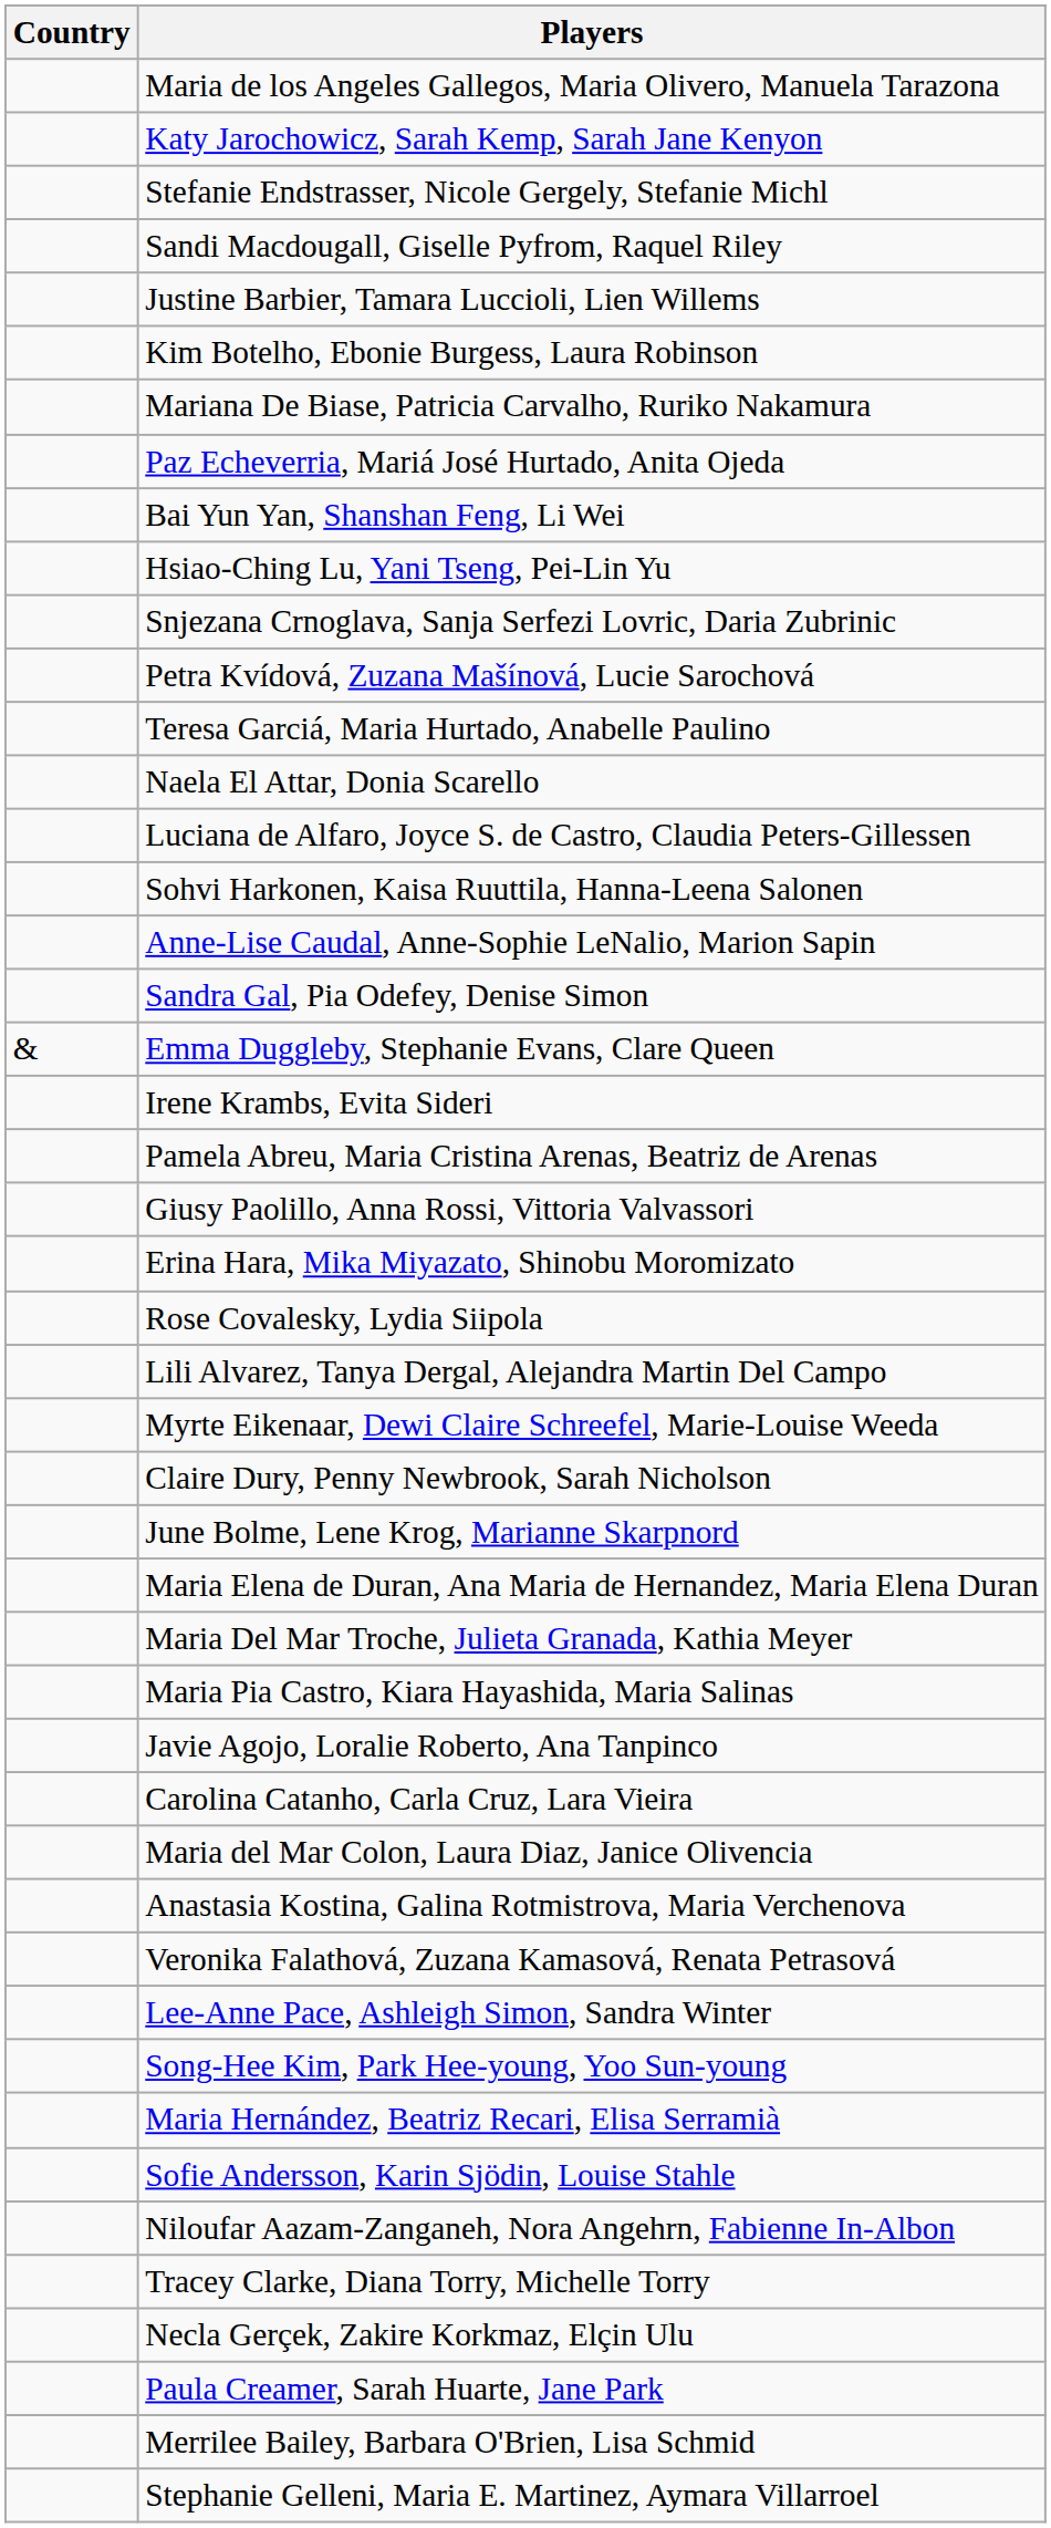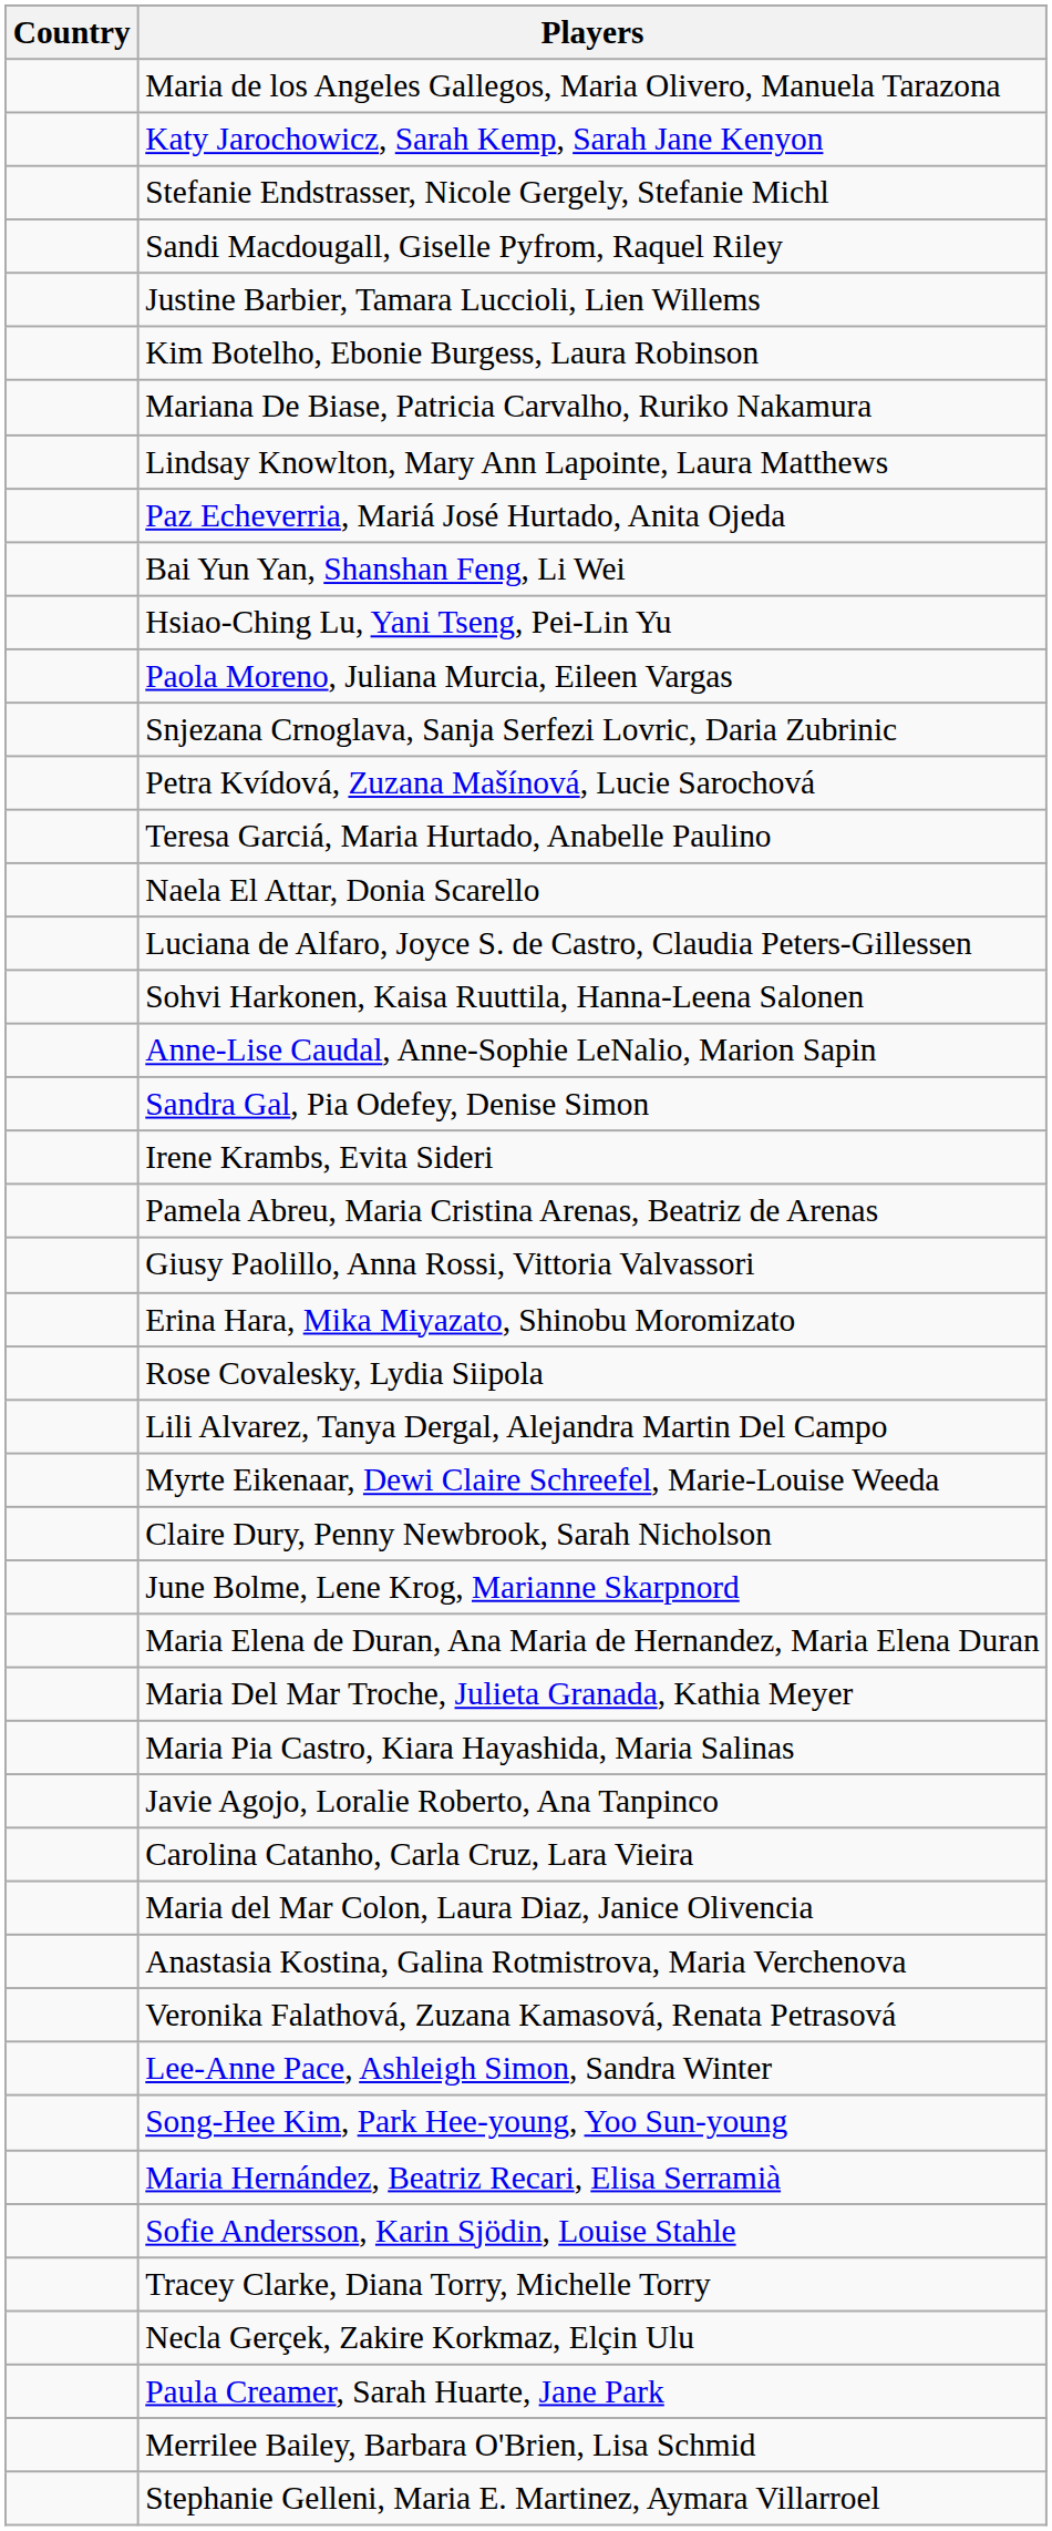+ row: Lindsay Knowlton, Mary Ann Lapointe, Laura Matthews
+ row: Paola Moreno, Juliana Murcia, Eileen Vargas
- row: & | Emma Duggleby, Stephanie Evans, Clare Queen
- row: Niloufar Aazam-Zanganeh, Nora Angehrn, Fabienne In-Albon
